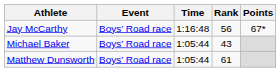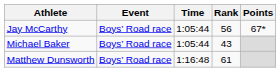Jay McCarthy | Time: 1:16:48 -> 1:05:44
Matthew Dunsworth | Time: 1:05:44 -> 1:16:48
